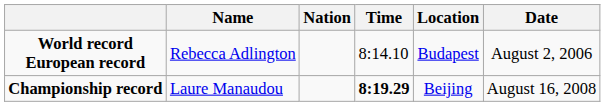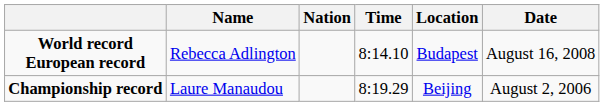World record European record | Date: August 2, 2006 -> August 16, 2008
Championship record | Time: bold -> normal
Championship record | Date: August 16, 2008 -> August 2, 2006
